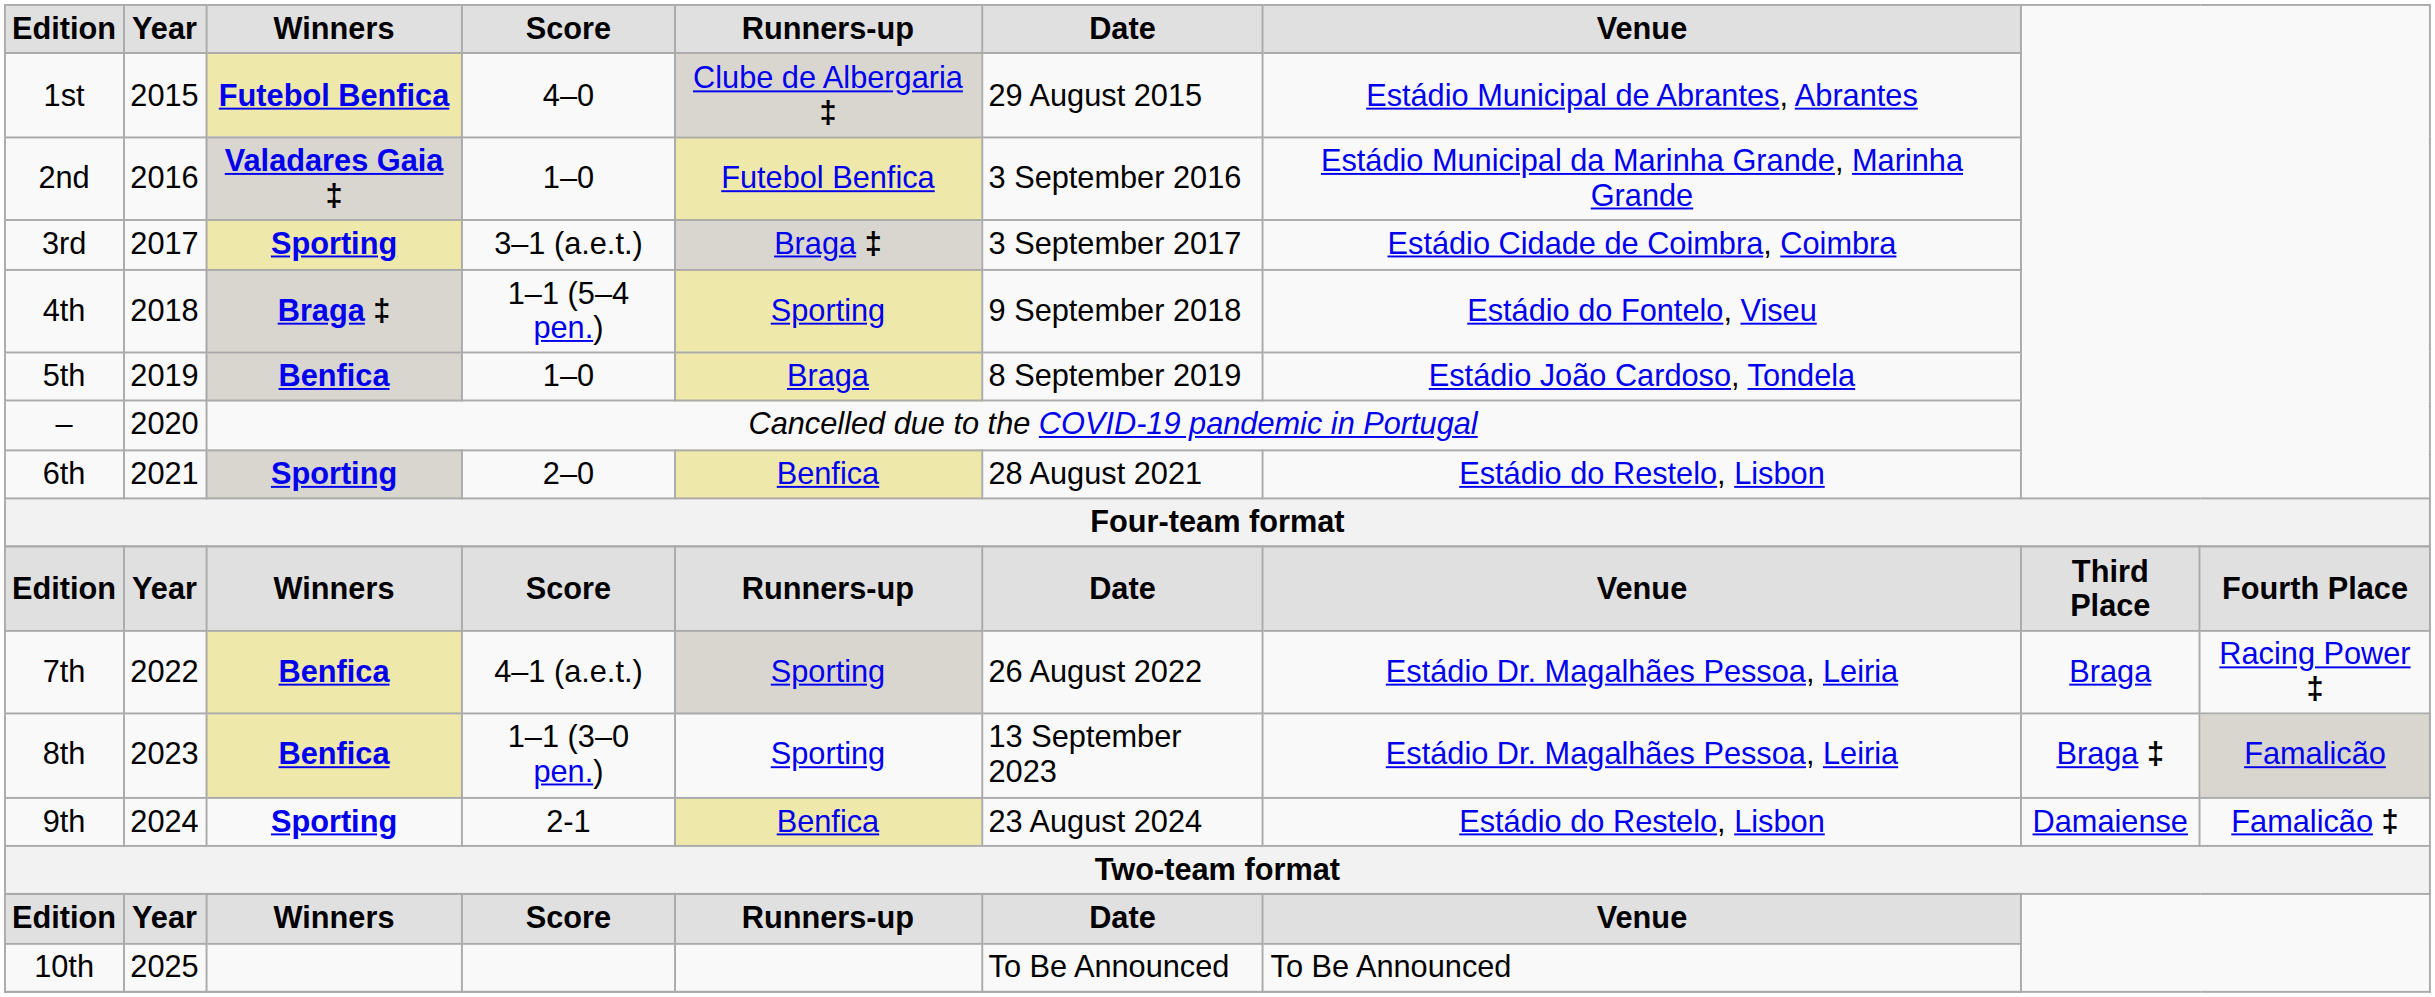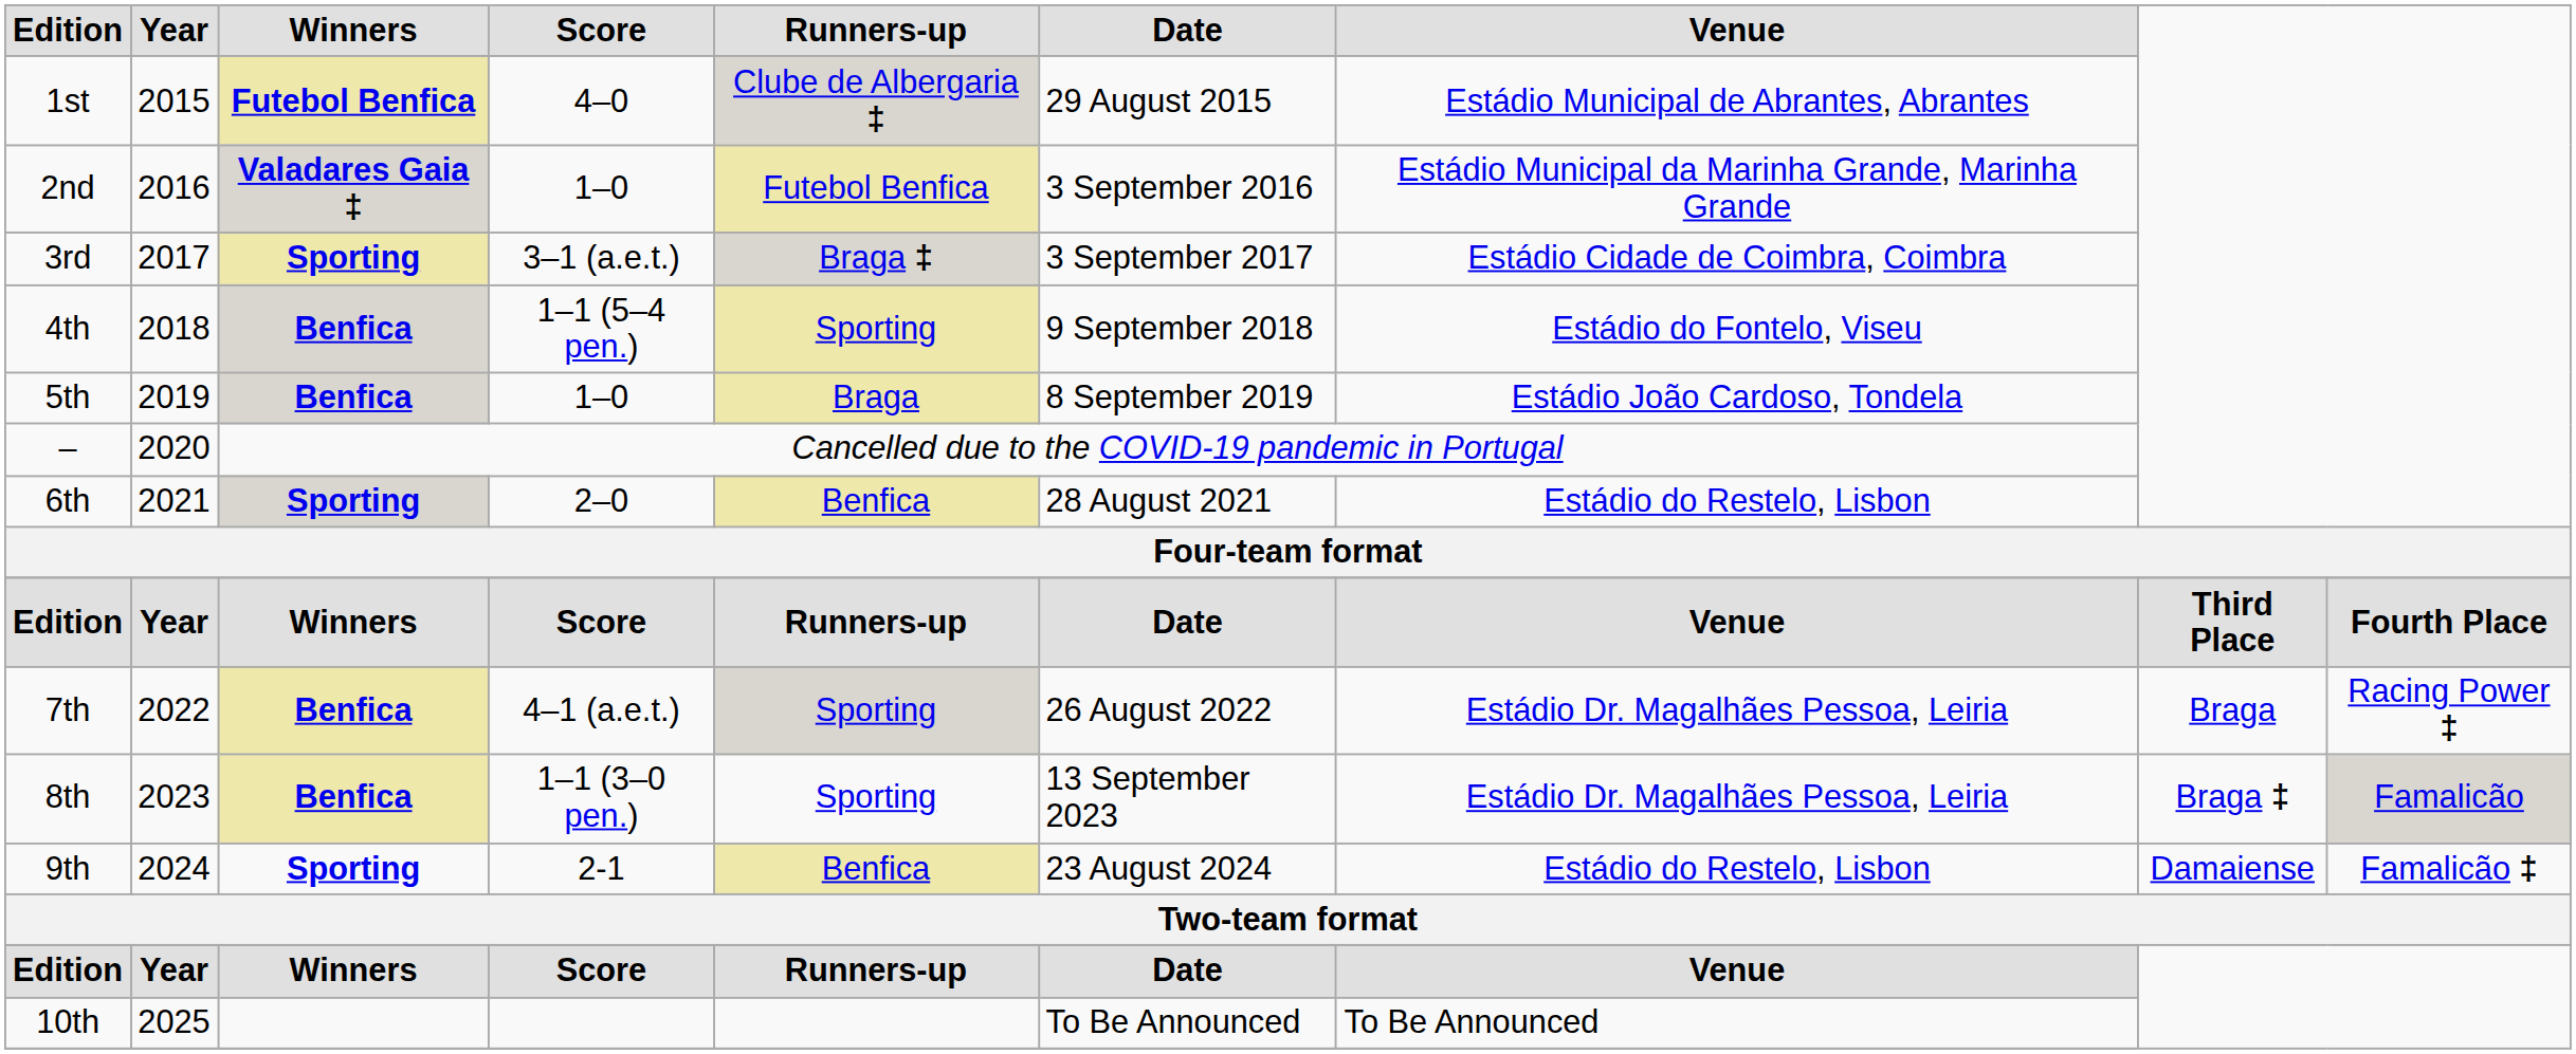4th | Winners: Braga ‡ -> Benfica
